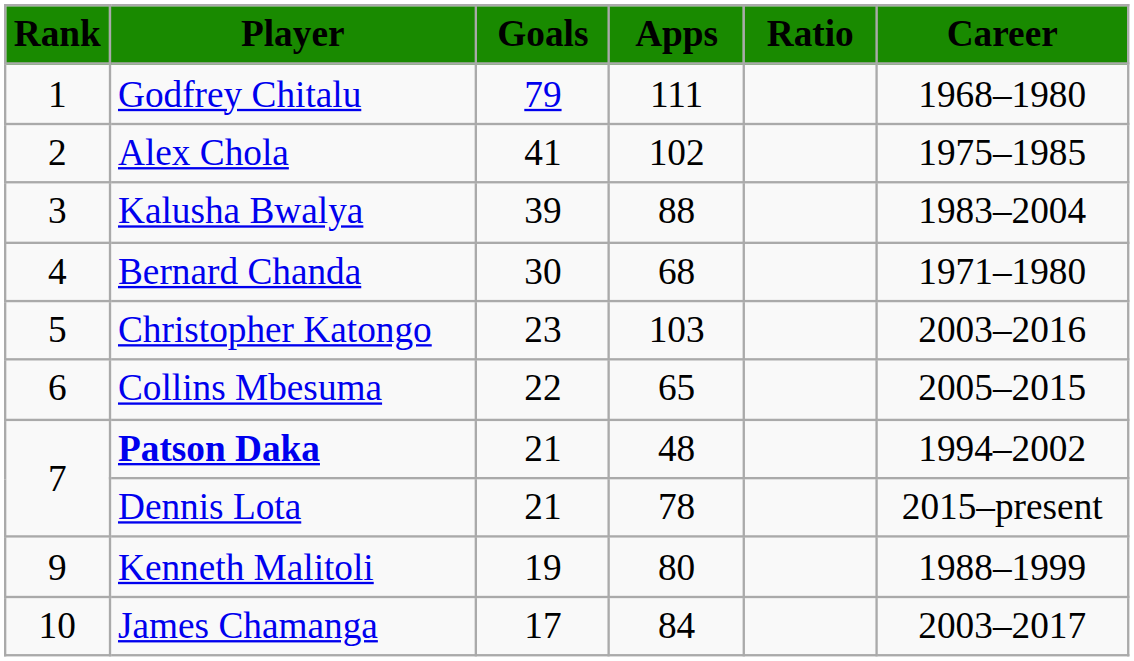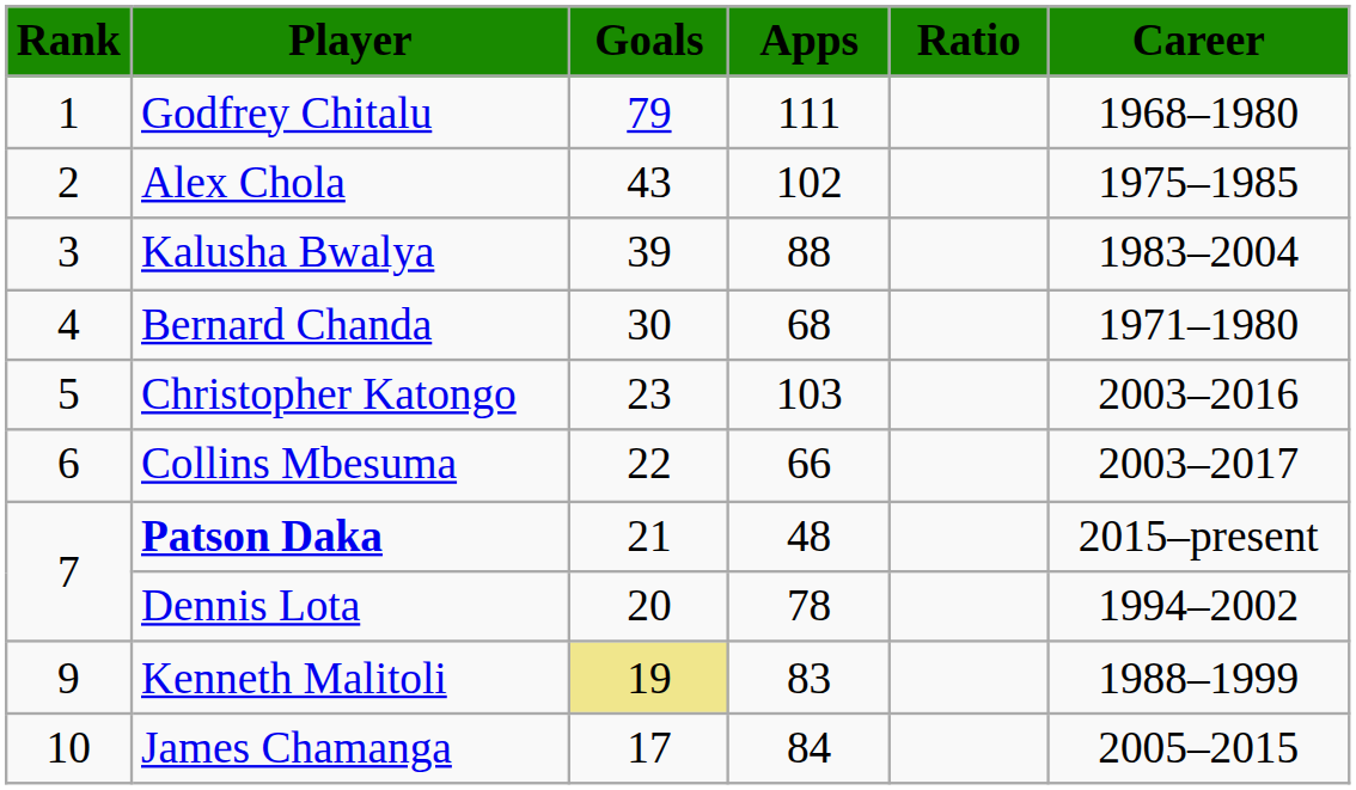Alex Chola | Goals: 41 -> 43
Collins Mbesuma | Apps: 65 -> 66
Collins Mbesuma | Career: 2005–2015 -> 2003–2017
Patson Daka | Career: 1994–2002 -> 2015–present
Dennis Lota | Goals: 21 -> 20
Dennis Lota | Career: 2015–present -> 1994–2002
Kenneth Malitoli | Goals: no background -> khaki background
Kenneth Malitoli | Apps: 80 -> 83
James Chamanga | Career: 2003–2017 -> 2005–2015
